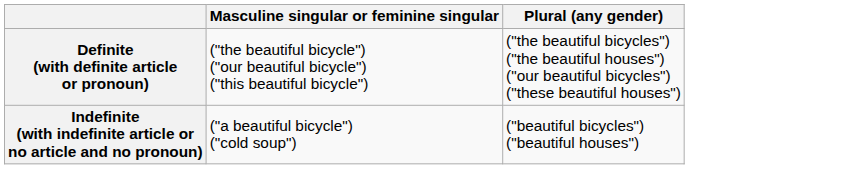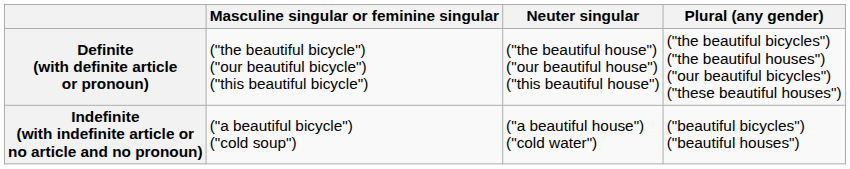+ column: Neuter singular | ("the beautiful house") ("our beautiful house") ("this beautiful house") | ("a beautiful house") ("cold water")
